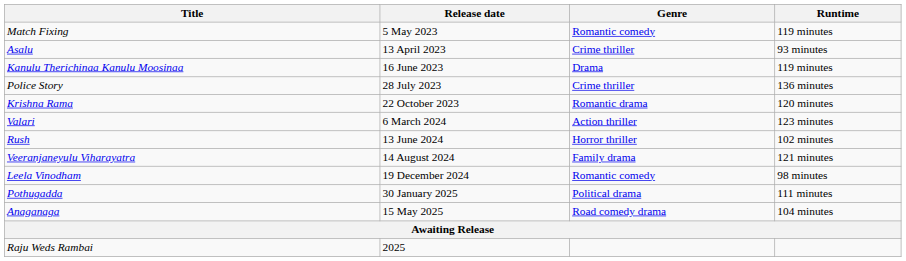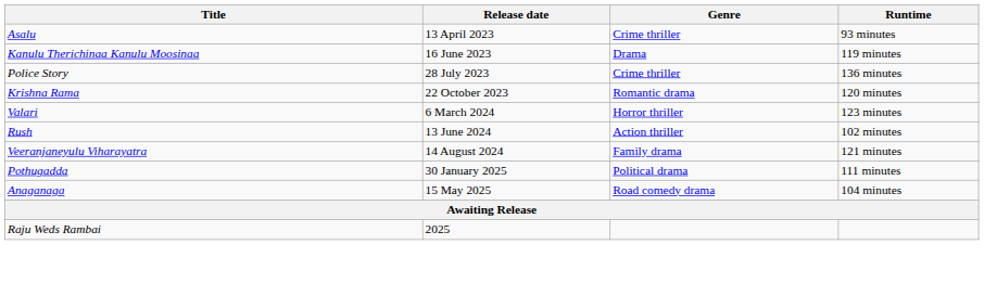- row: Match Fixing | 5 May 2023 | Romantic comedy | 119 minutes
Valari | Genre: Action thriller -> Horror thriller
Rush | Genre: Horror thriller -> Action thriller
- row: Leela Vinodham | 19 December 2024 | Romantic comedy | 98 minutes
